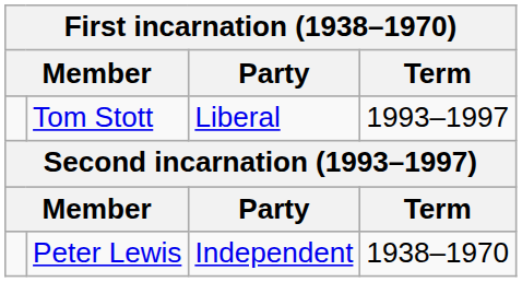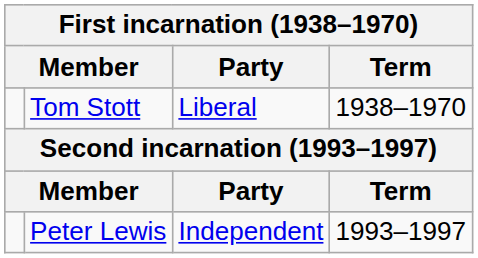Tom Stott | Term: 1993–1997 -> 1938–1970
Peter Lewis | Term: 1938–1970 -> 1993–1997
